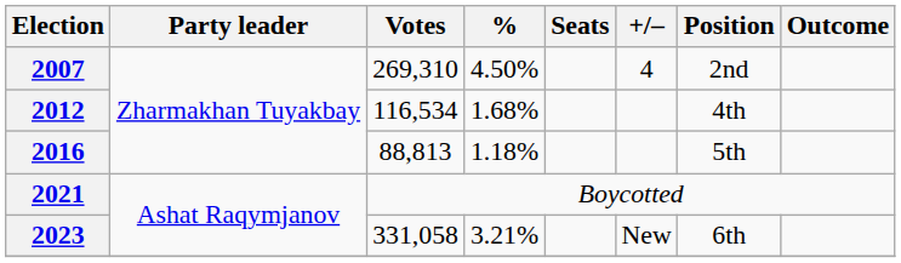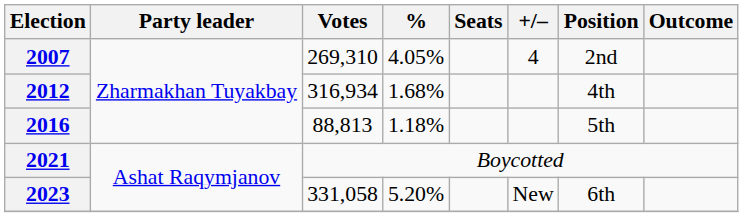2007 | %: 4.50% -> 4.05%
2012 | Votes: 116,534 -> 316,934
2023 | %: 3.21% -> 5.20%
